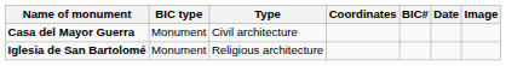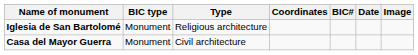rows swapped: Iglesia de San Bartolomé <-> Casa del Mayor Guerra
